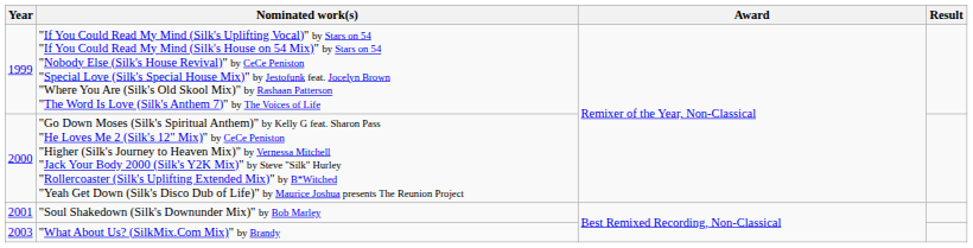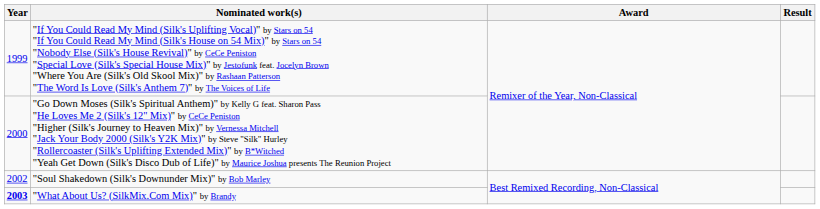"Soul Shakedown (Silk's Downunder Mix)" by Bob Marley | Year: 2001 -> 2002
"What About Us? (SilkMix.Com Mix)" by Brandy | Year: normal -> bold
